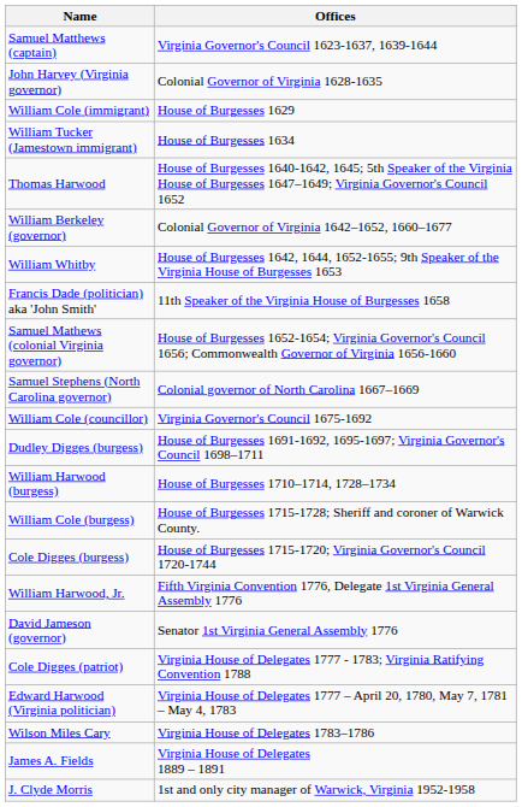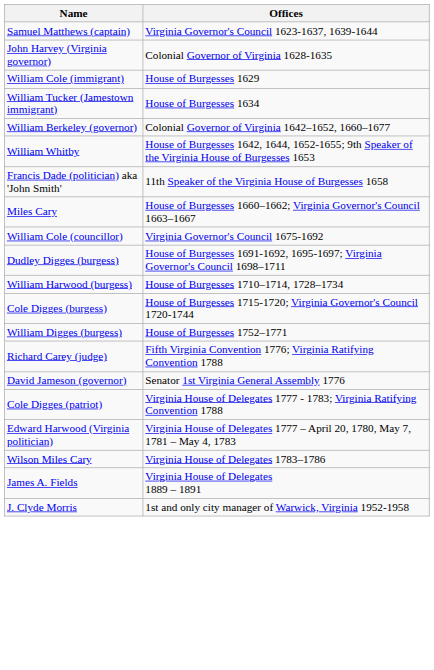- row: Thomas Harwood | House of Burgesses 1640-1642, 1645; 5th Speaker of the Virginia House of Burgesses 1647–1649; Virginia Governor's Council 1652
- row: Samuel Mathews (colonial Virginia governor) | House of Burgesses 1652-1654; Virginia Governor's Council 1656; Commonwealth Governor of Virginia 1656-1660
+ row: Miles Cary | House of Burgesses 1660–1662; Virginia Governor's Council 1663–1667
- row: Samuel Stephens (North Carolina governor) | Colonial governor of North Carolina 1667–1669
- row: William Cole (burgess) | House of Burgesses 1715-1728; Sheriff and coroner of Warwick County.
+ row: William Digges (burgess) | House of Burgesses 1752–1771
+ row: Richard Carey (judge) | Fifth Virginia Convention 1776; Virginia Ratifying Convention 1788
- row: William Harwood, Jr. | Fifth Virginia Convention 1776, Delegate 1st Virginia General Assembly 1776
